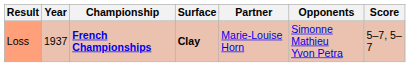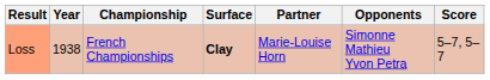Loss | Year: 1937 -> 1938
Loss | Championship: bold -> normal
